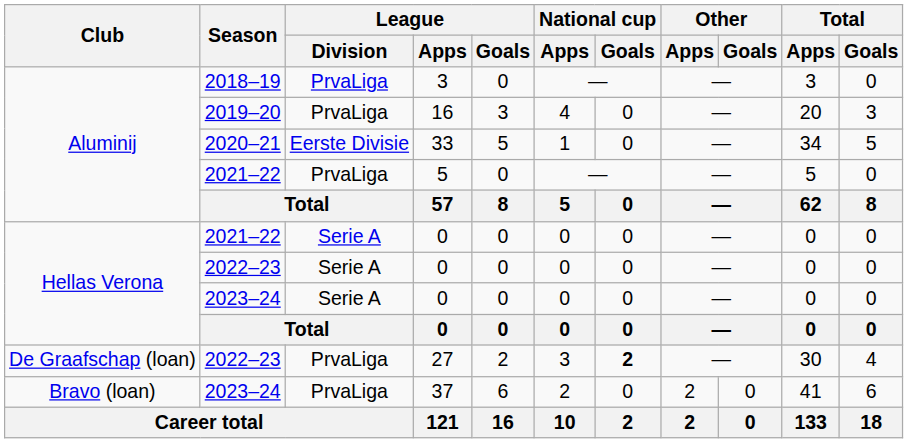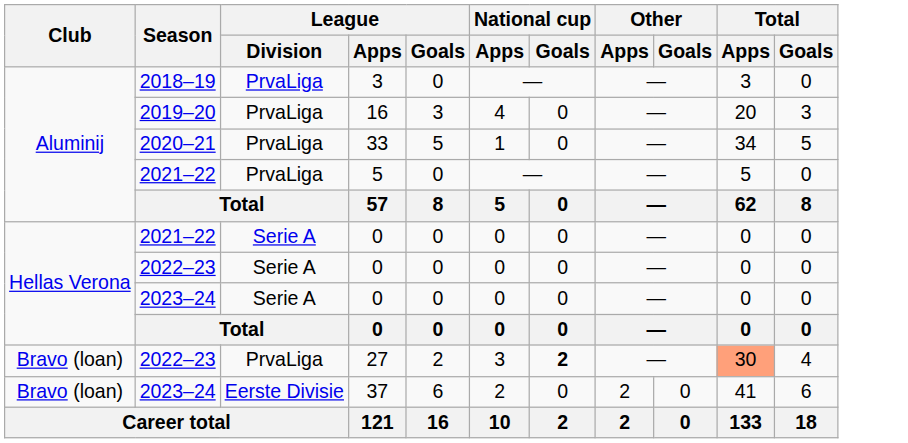33 | League / Division: Eerste Divisie -> PrvaLiga
27 | Club: De Graafschap (loan) -> Bravo (loan)
27 | Total / Apps: no background -> lightsalmon background
37 | League / Division: PrvaLiga -> Eerste Divisie
